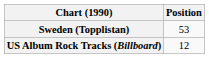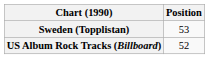US Album Rock Tracks (Billboard) | Position: 12 -> 52
